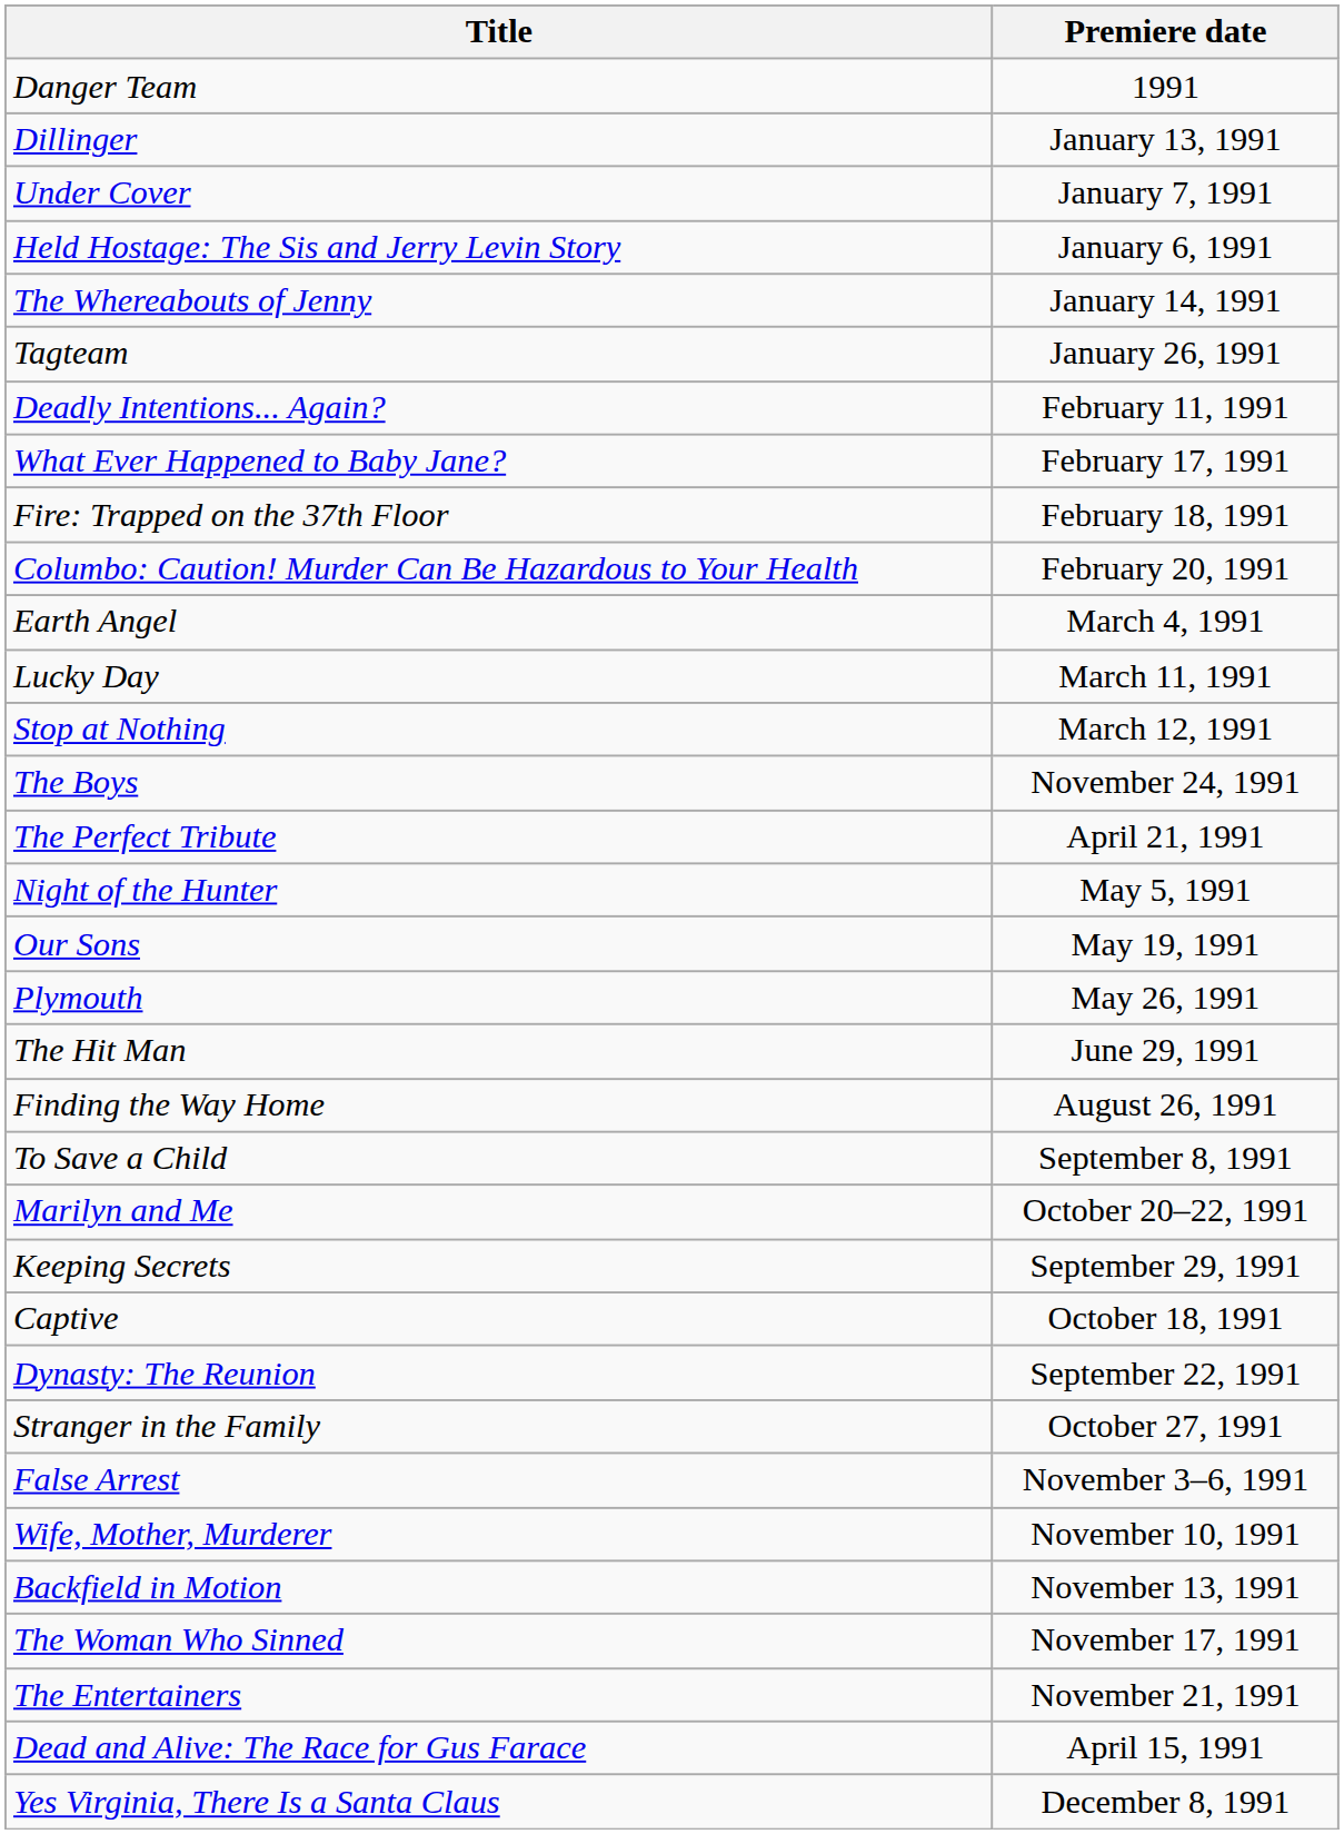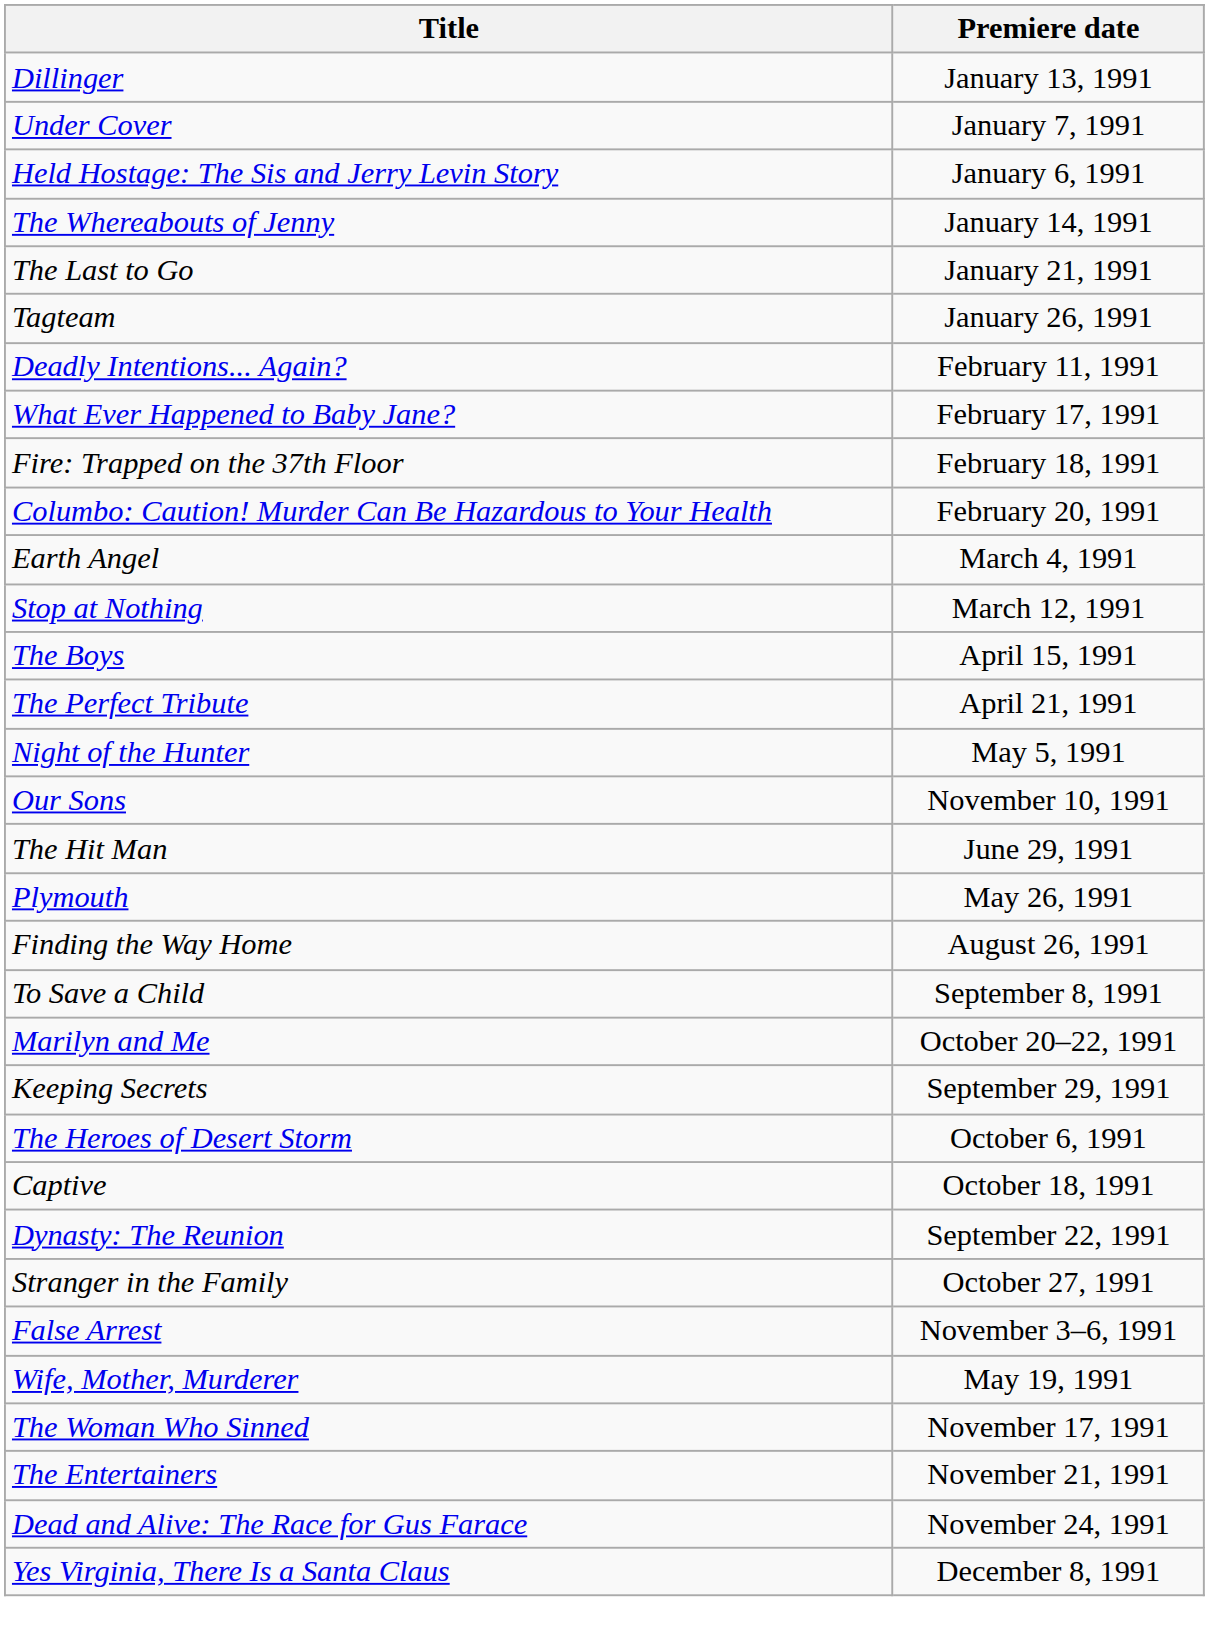- row: Danger Team | 1991
+ row: The Last to Go | January 21, 1991
- row: Lucky Day | March 11, 1991
The Boys | Premiere date: November 24, 1991 -> April 15, 1991
Our Sons | Premiere date: May 19, 1991 -> November 10, 1991
rows swapped: Plymouth <-> The Hit Man
+ row: The Heroes of Desert Storm | October 6, 1991
Wife, Mother, Murderer | Premiere date: November 10, 1991 -> May 19, 1991
- row: Backfield in Motion | November 13, 1991
Dead and Alive: The Race for Gus Farace | Premiere date: April 15, 1991 -> November 24, 1991
